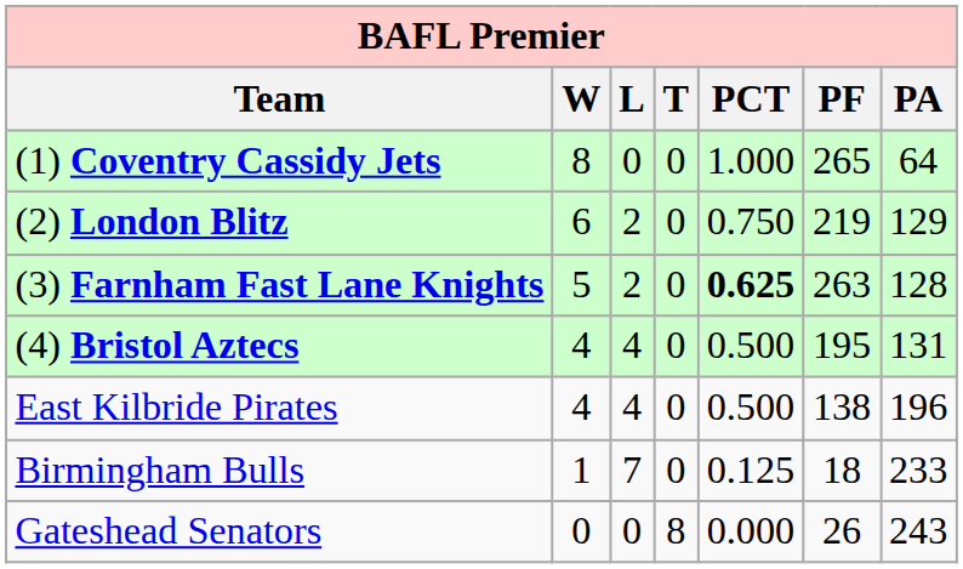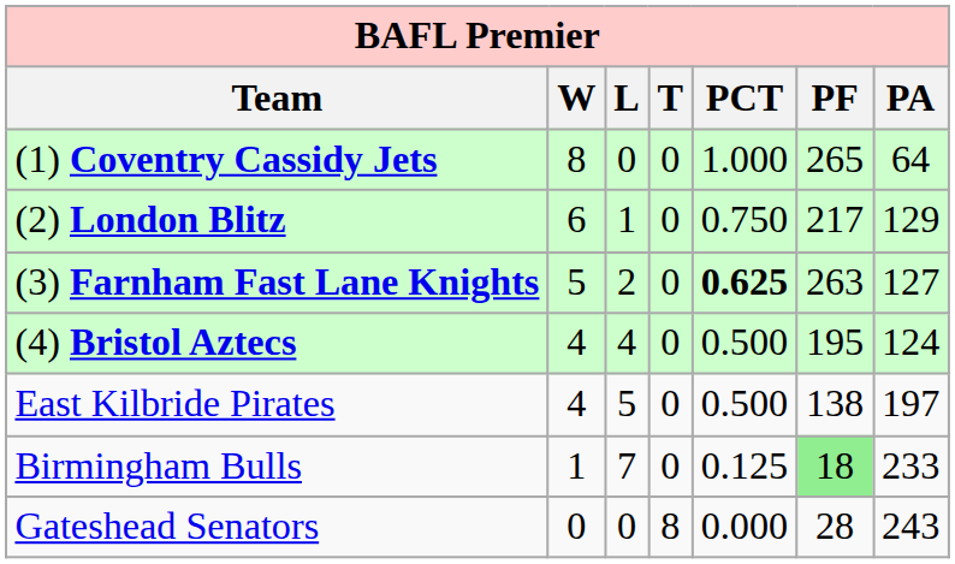(2) London Blitz | L: 2 -> 1
(2) London Blitz | PF: 219 -> 217
(3) Farnham Fast Lane Knights | PA: 128 -> 127
(4) Bristol Aztecs | PA: 131 -> 124
East Kilbride Pirates | L: 4 -> 5
East Kilbride Pirates | PA: 196 -> 197
Birmingham Bulls | PF: no background -> lightgreen background
Gateshead Senators | PF: 26 -> 28
